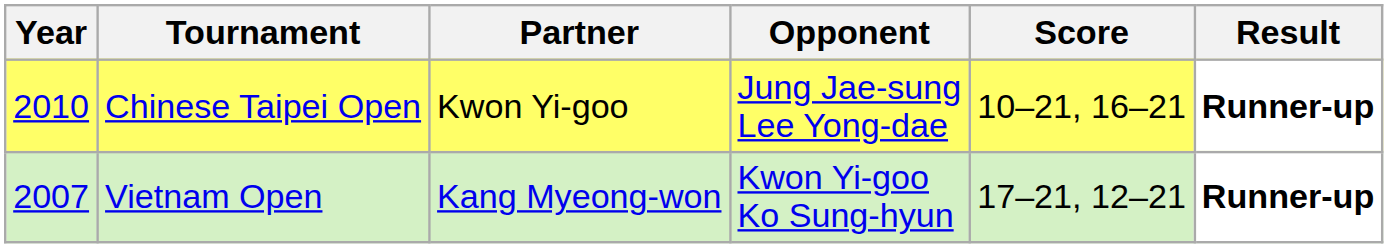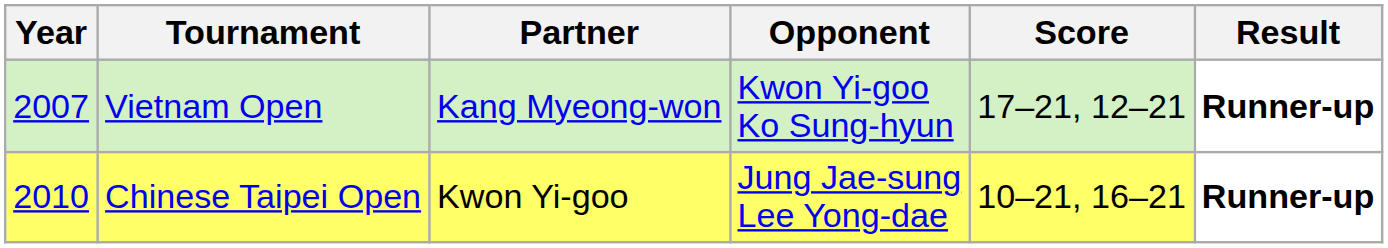rows swapped: Vietnam Open <-> Chinese Taipei Open
